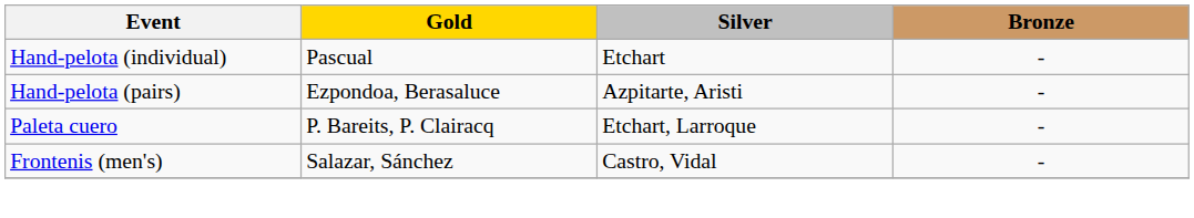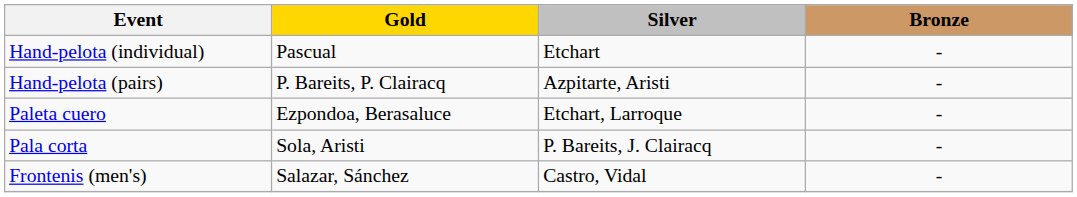Hand-pelota (pairs) | Gold: Ezpondoa, Berasaluce -> P. Bareits, P. Clairacq
Paleta cuero | Gold: P. Bareits, P. Clairacq -> Ezpondoa, Berasaluce
+ row: Pala corta | Sola, Aristi | P. Bareits, J. Clairacq | -
